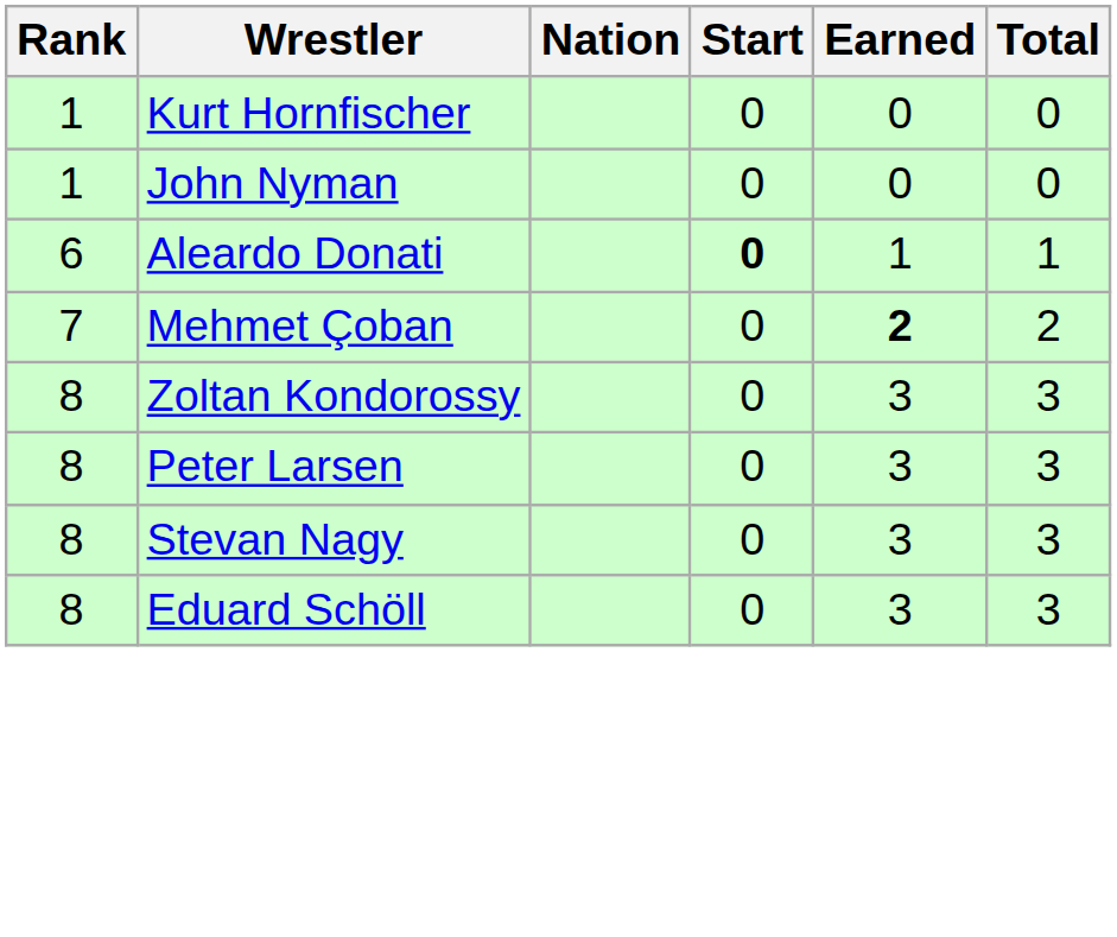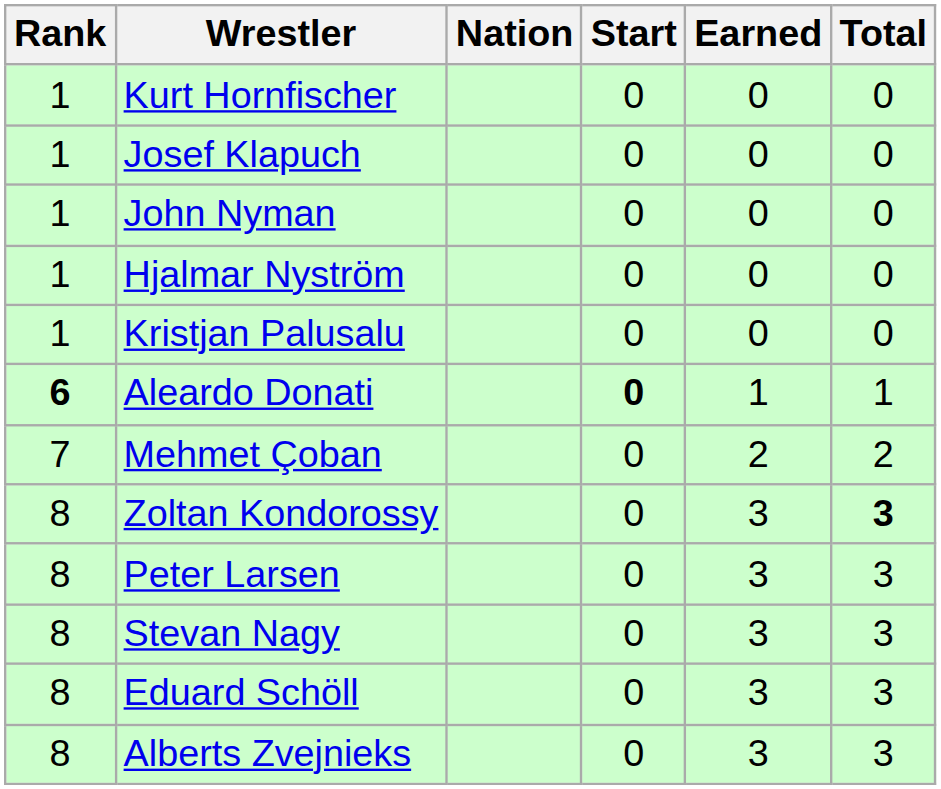+ row: 1 | Josef Klapuch | 0 | 0 | 0
+ row: 1 | Hjalmar Nyström | 0 | 0 | 0
+ row: 1 | Kristjan Palusalu | 0 | 0 | 0
Aleardo Donati | Rank: normal -> bold
Mehmet Çoban | Earned: bold -> normal
Zoltan Kondorossy | Total: normal -> bold
+ row: 8 | Alberts Zvejnieks | 0 | 3 | 3
